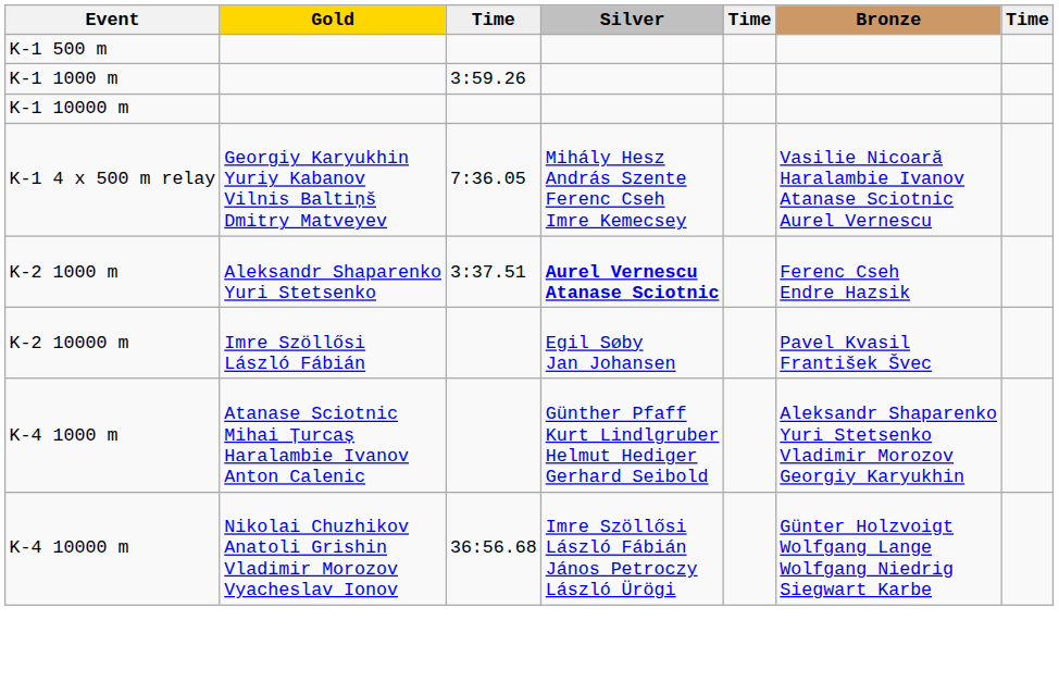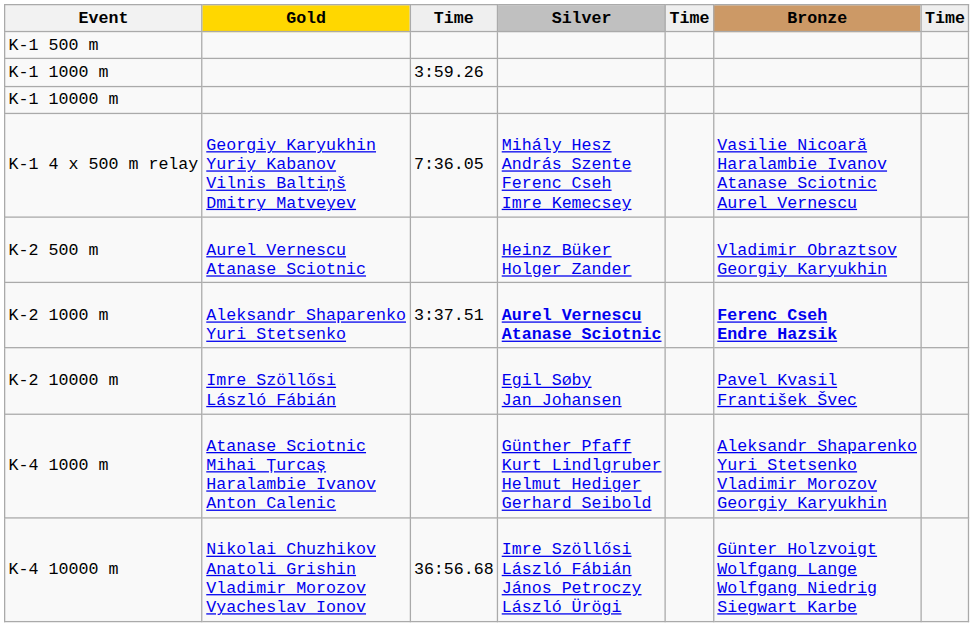+ row: K-2 500 m | Aurel Vernescu Atanase Sciotnic | Heinz Büker Holger Zander | Vladimir Obraztsov Georgiy Karyukhin
K-2 1000 m | Bronze: normal -> bold
